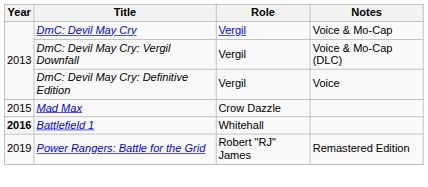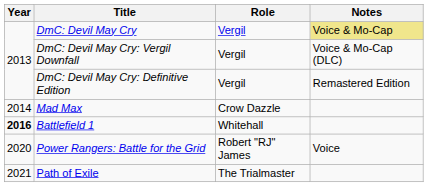DmC: Devil May Cry | Notes: no background -> khaki background
DmC: Devil May Cry: Definitive Edition | Notes: Voice -> Remastered Edition
Mad Max | Year: 2015 -> 2014
Power Rangers: Battle for the Grid | Year: 2019 -> 2020
Power Rangers: Battle for the Grid | Notes: Remastered Edition -> Voice
+ row: 2021 | Path of Exile | The Trialmaster
